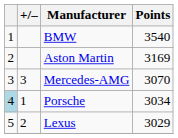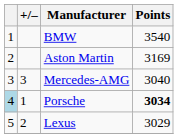Mercedes-AMG | Points: 3070 -> 3040
Porsche | Points: normal -> bold
